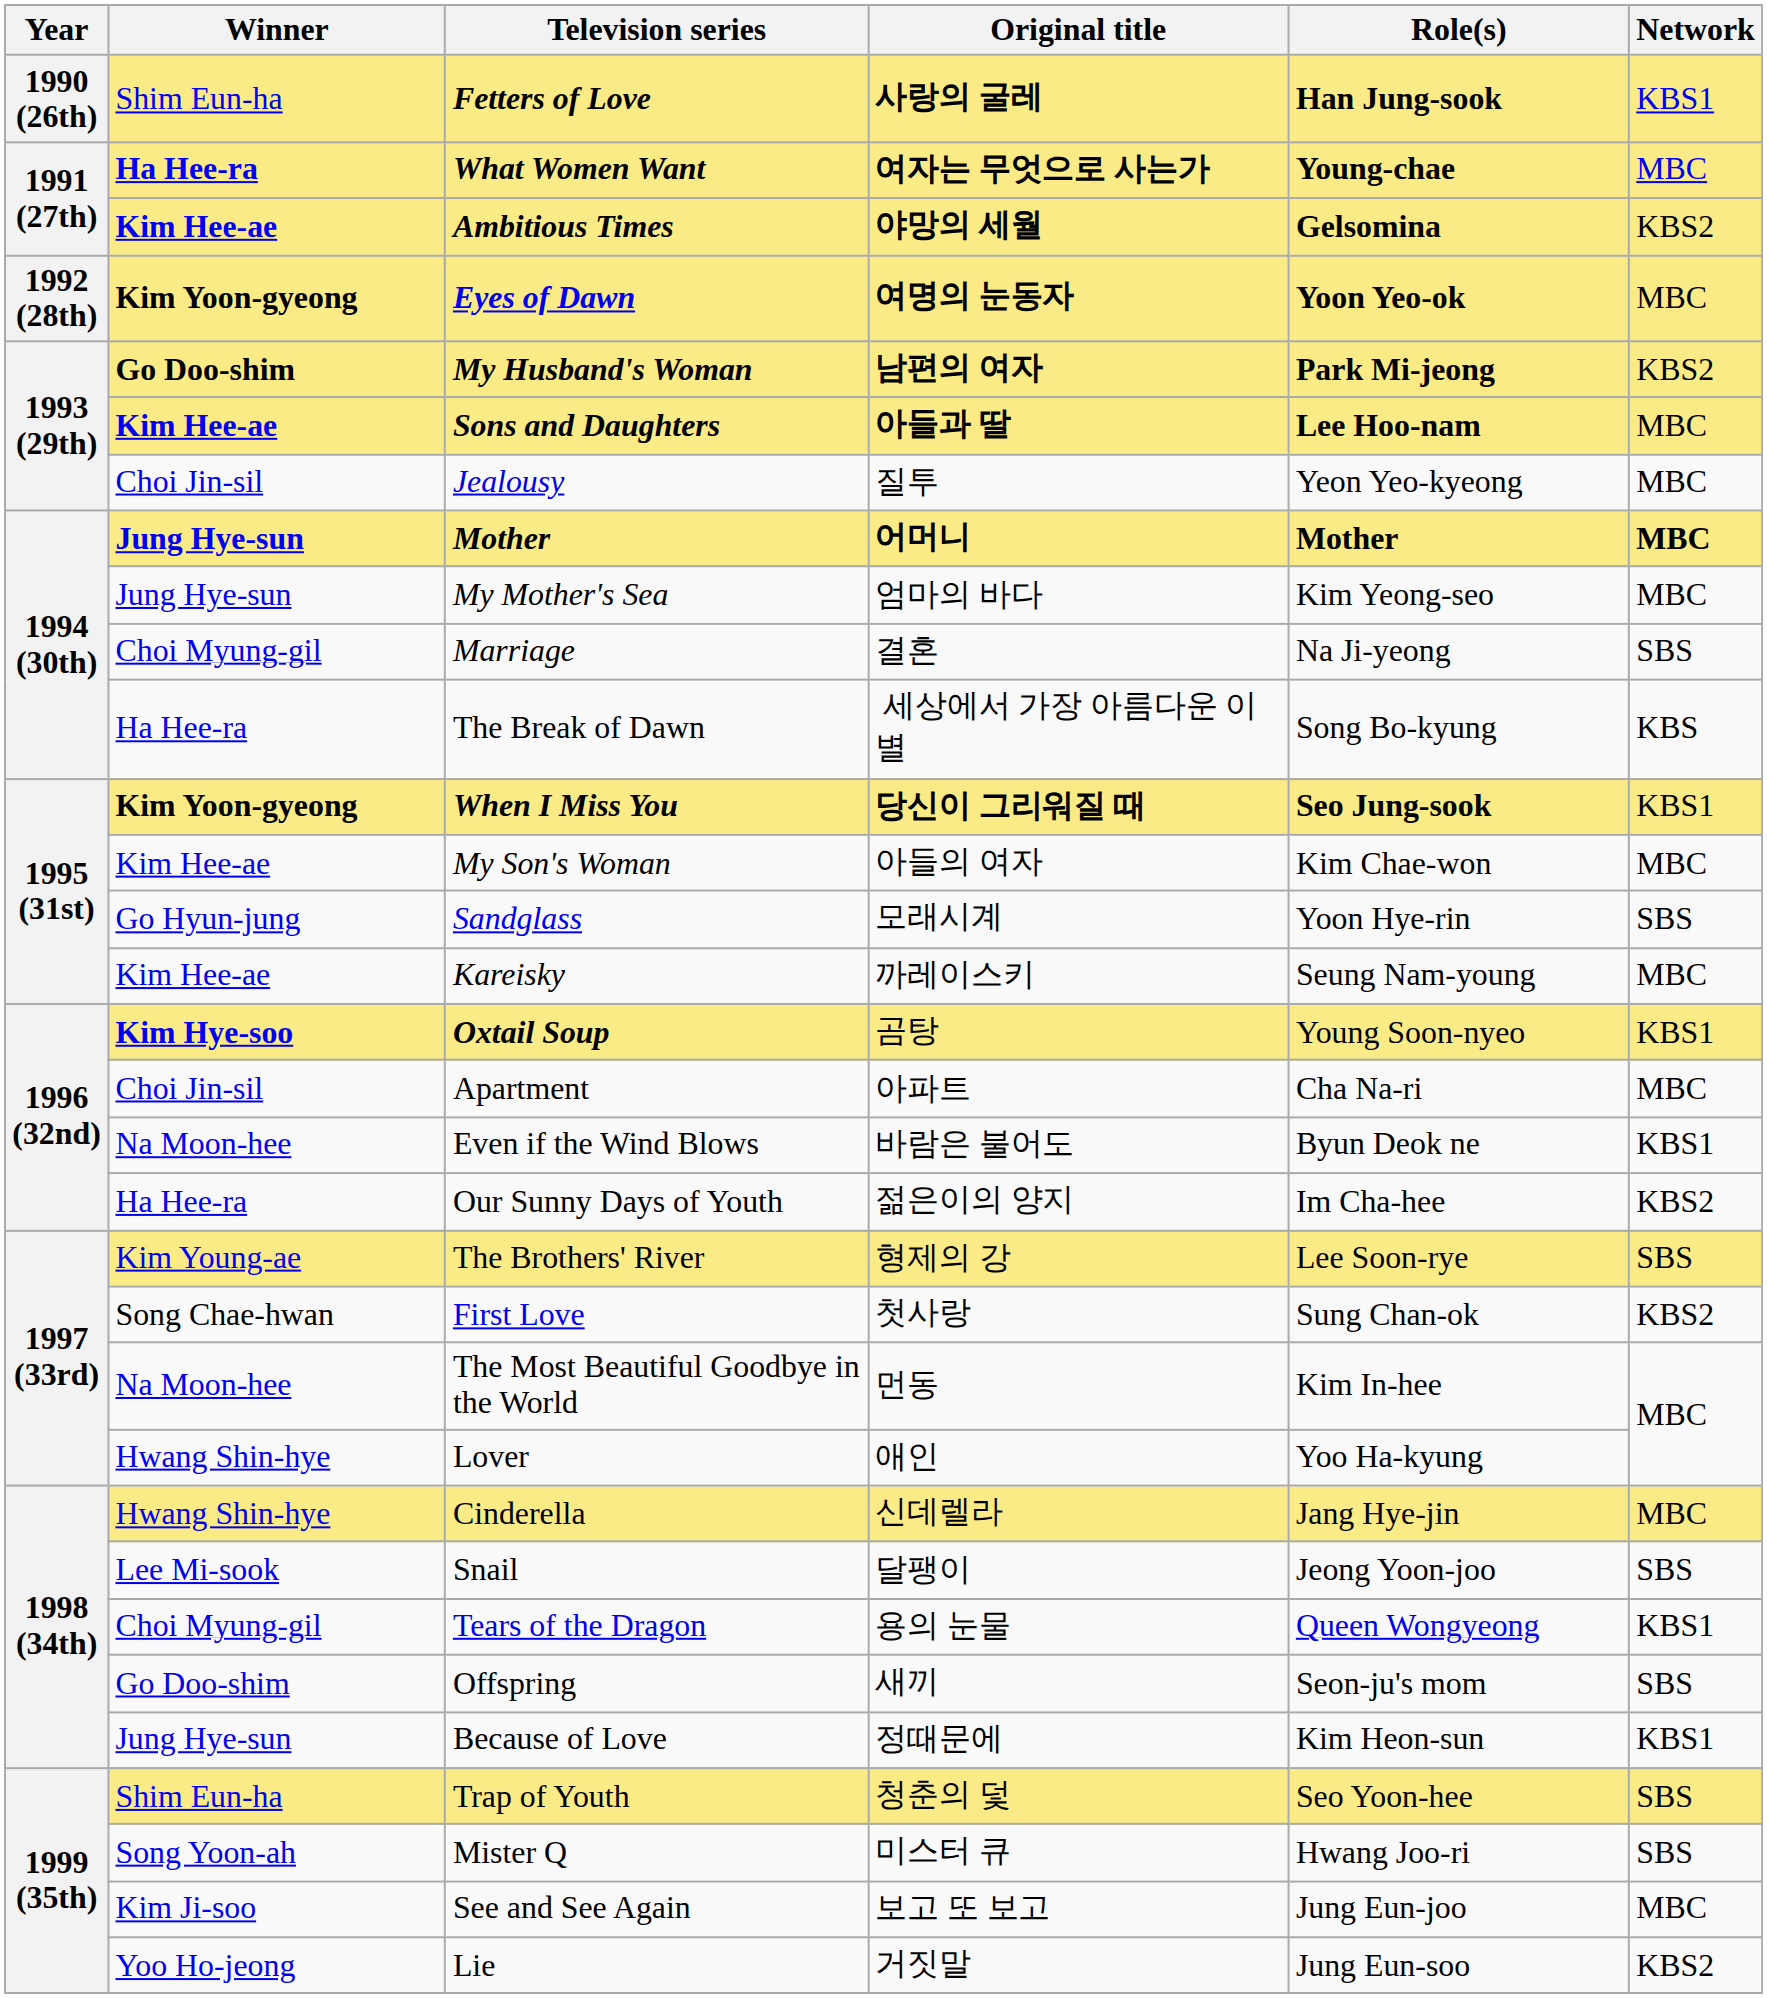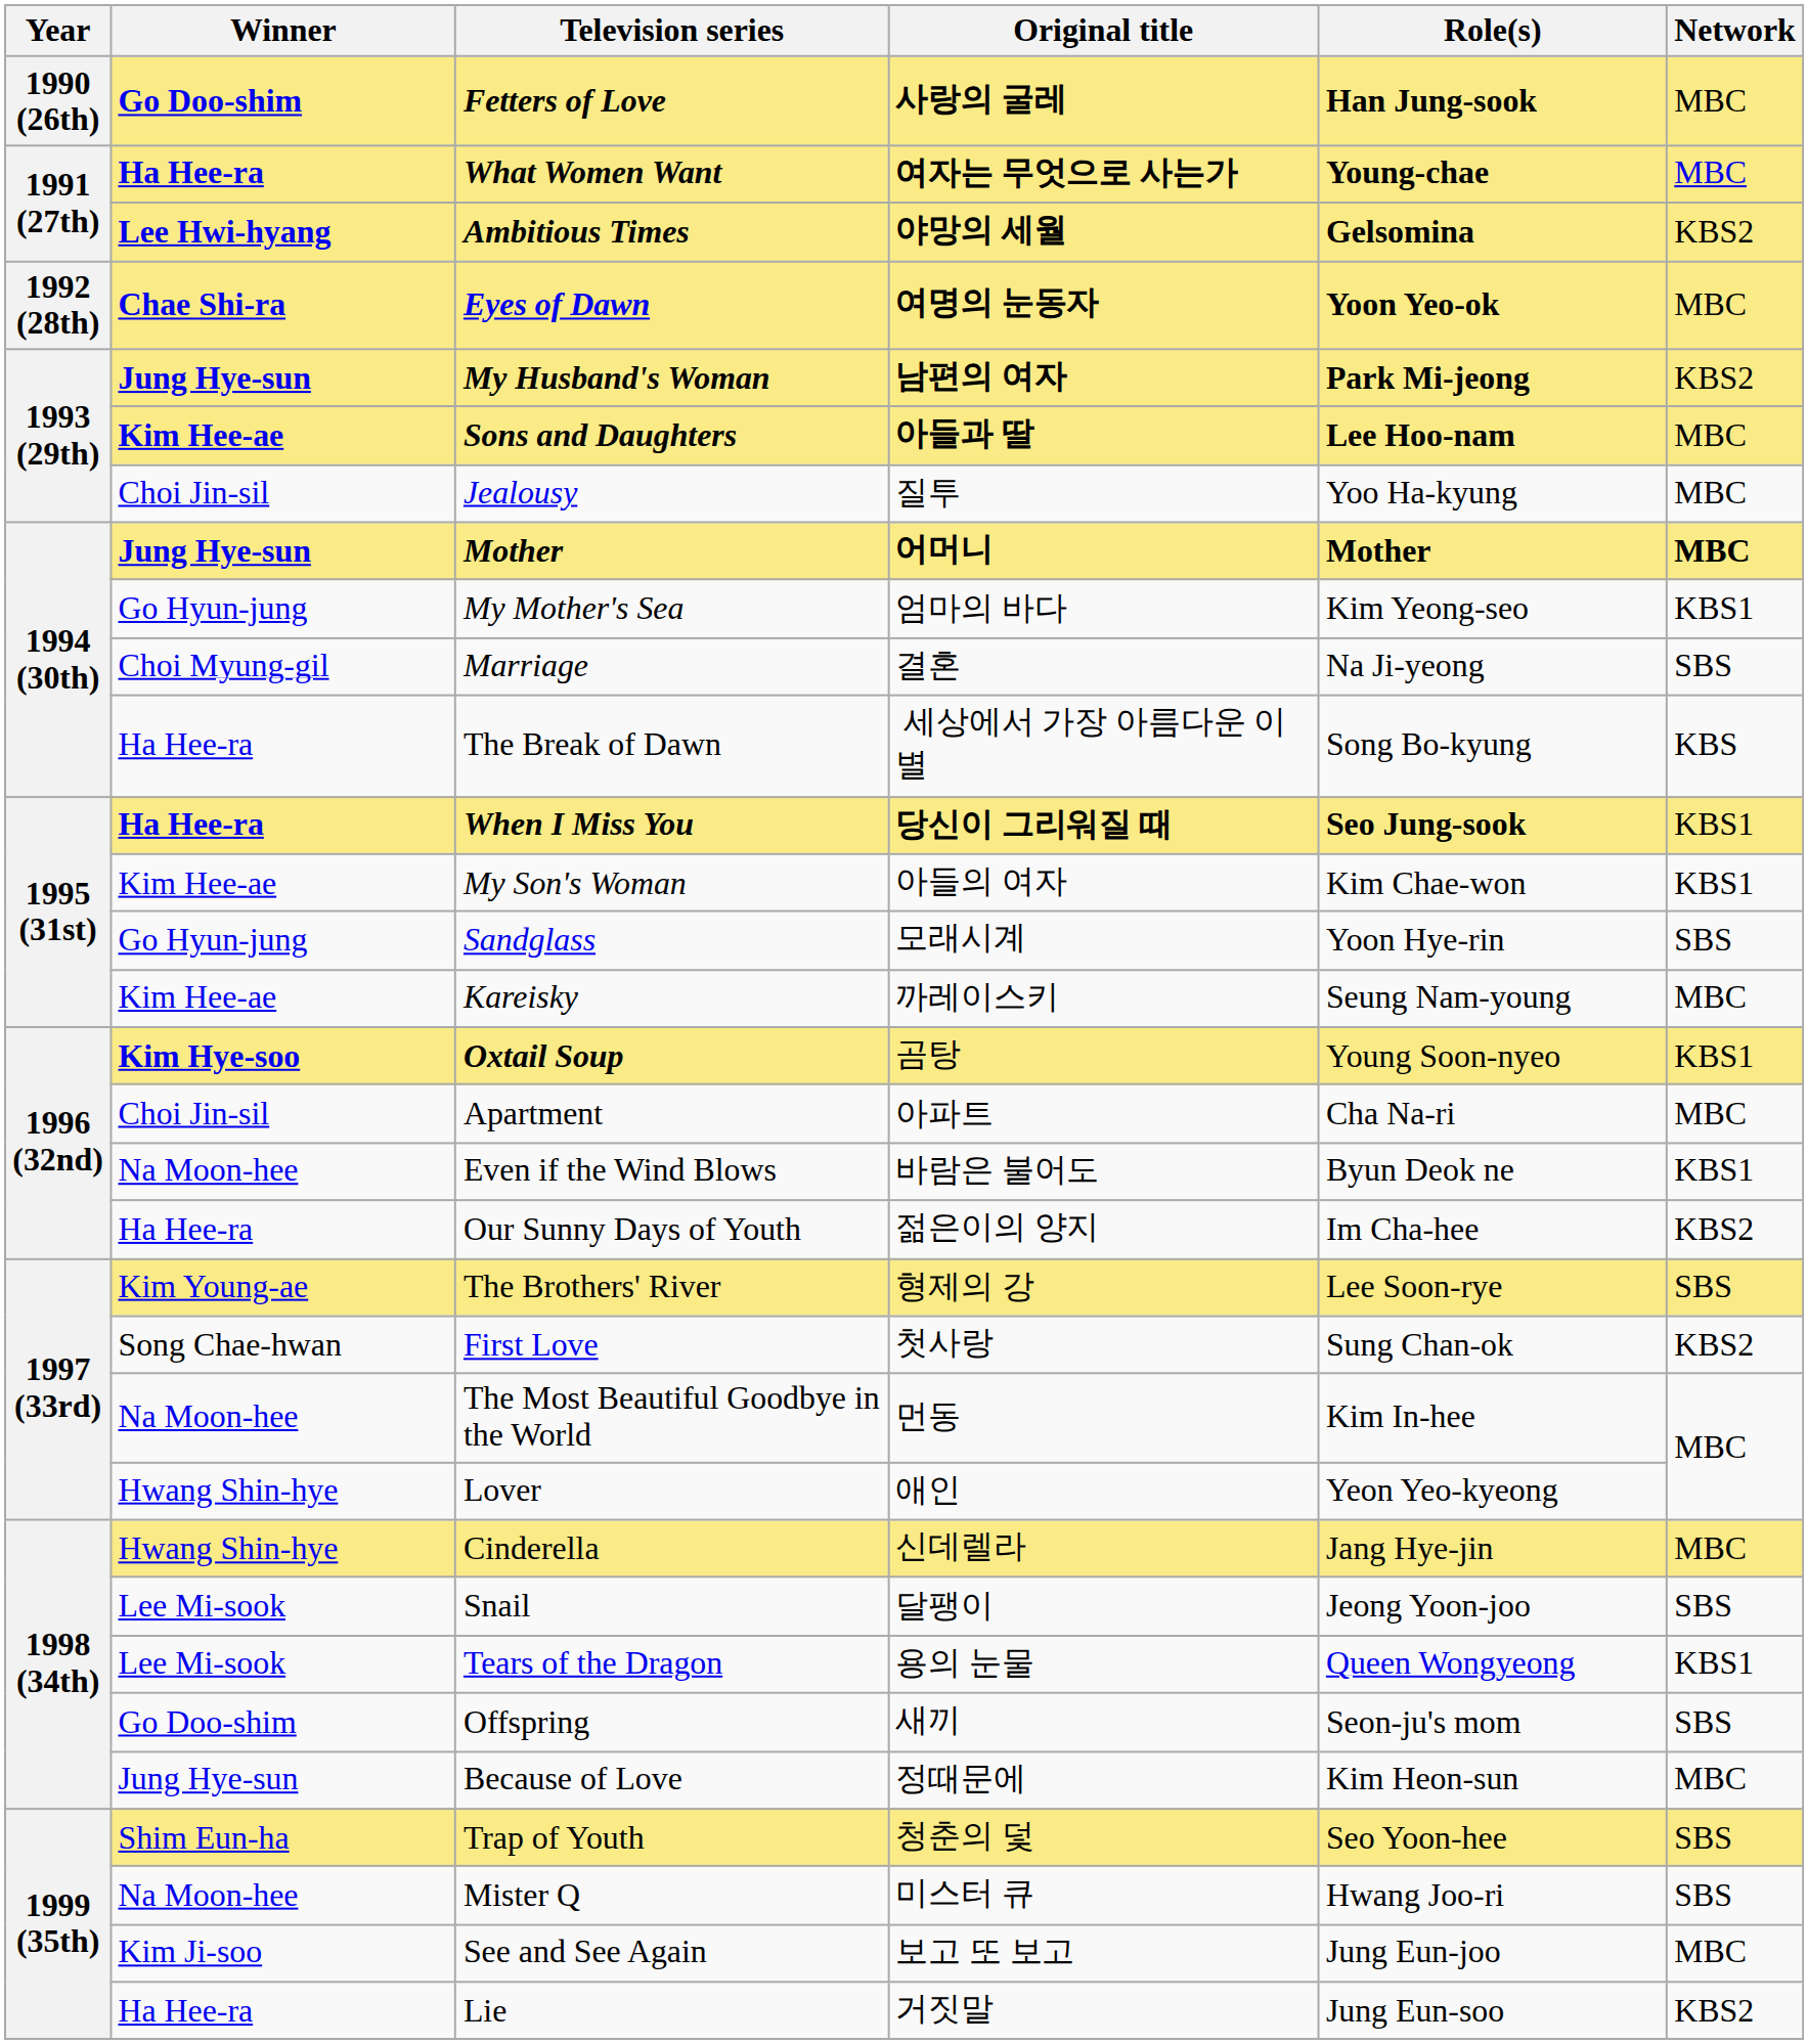Fetters of Love | Winner: Shim Eun-ha -> Go Doo-shim
Fetters of Love | Network: KBS1 -> MBC
Ambitious Times | Winner: Kim Hee-ae -> Lee Hwi-hyang
Eyes of Dawn | Winner: Kim Yoon-gyeong -> Chae Shi-ra
My Husband's Woman | Winner: Go Doo-shim -> Jung Hye-sun
Jealousy | Role(s): Yeon Yeo-kyeong -> Yoo Ha-kyung
My Mother's Sea | Winner: Jung Hye-sun -> Go Hyun-jung
My Mother's Sea | Network: MBC -> KBS1
When I Miss You | Winner: Kim Yoon-gyeong -> Ha Hee-ra
My Son's Woman | Network: MBC -> KBS1
Lover | Role(s): Yoo Ha-kyung -> Yeon Yeo-kyeong
Tears of the Dragon | Winner: Choi Myung-gil -> Lee Mi-sook
Because of Love | Network: KBS1 -> MBC
Mister Q | Winner: Song Yoon-ah -> Na Moon-hee
Lie | Winner: Yoo Ho-jeong -> Ha Hee-ra
